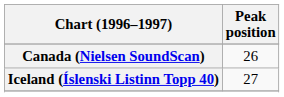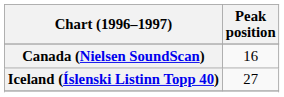Canada (Nielsen SoundScan) | Peak position: 26 -> 16
